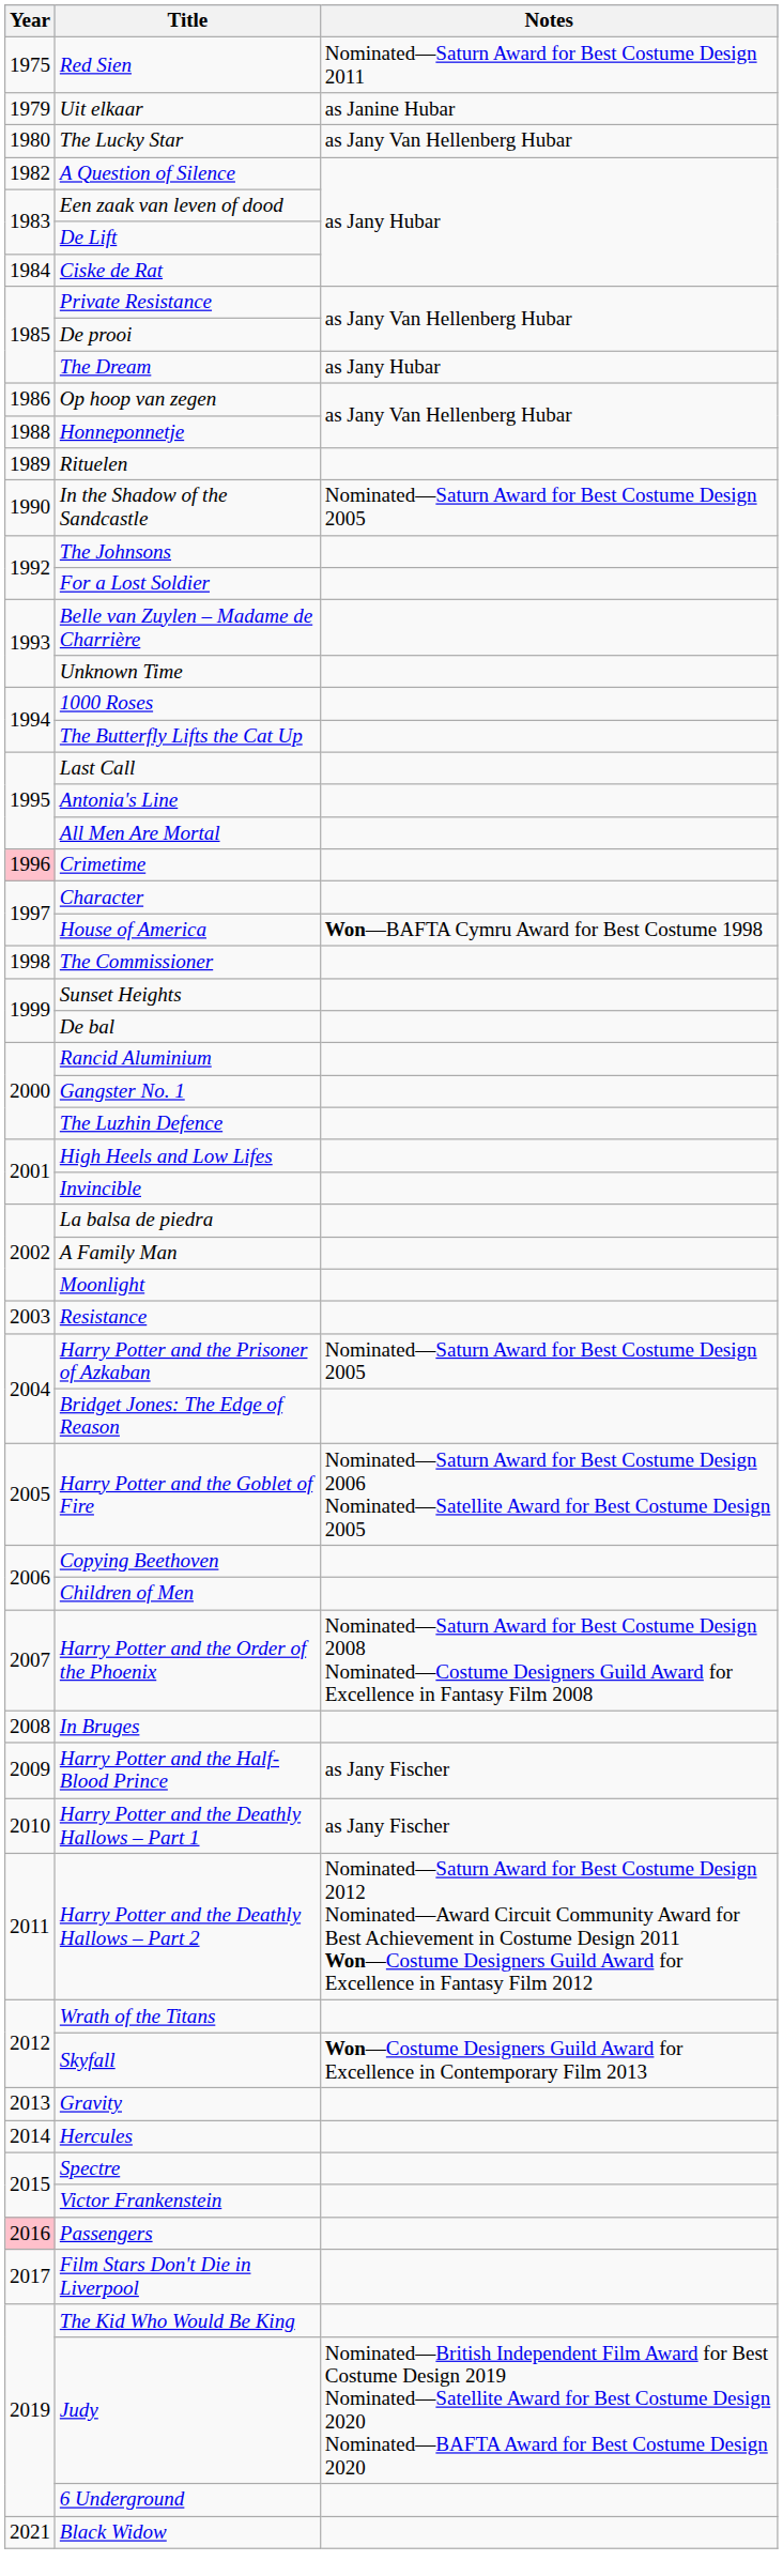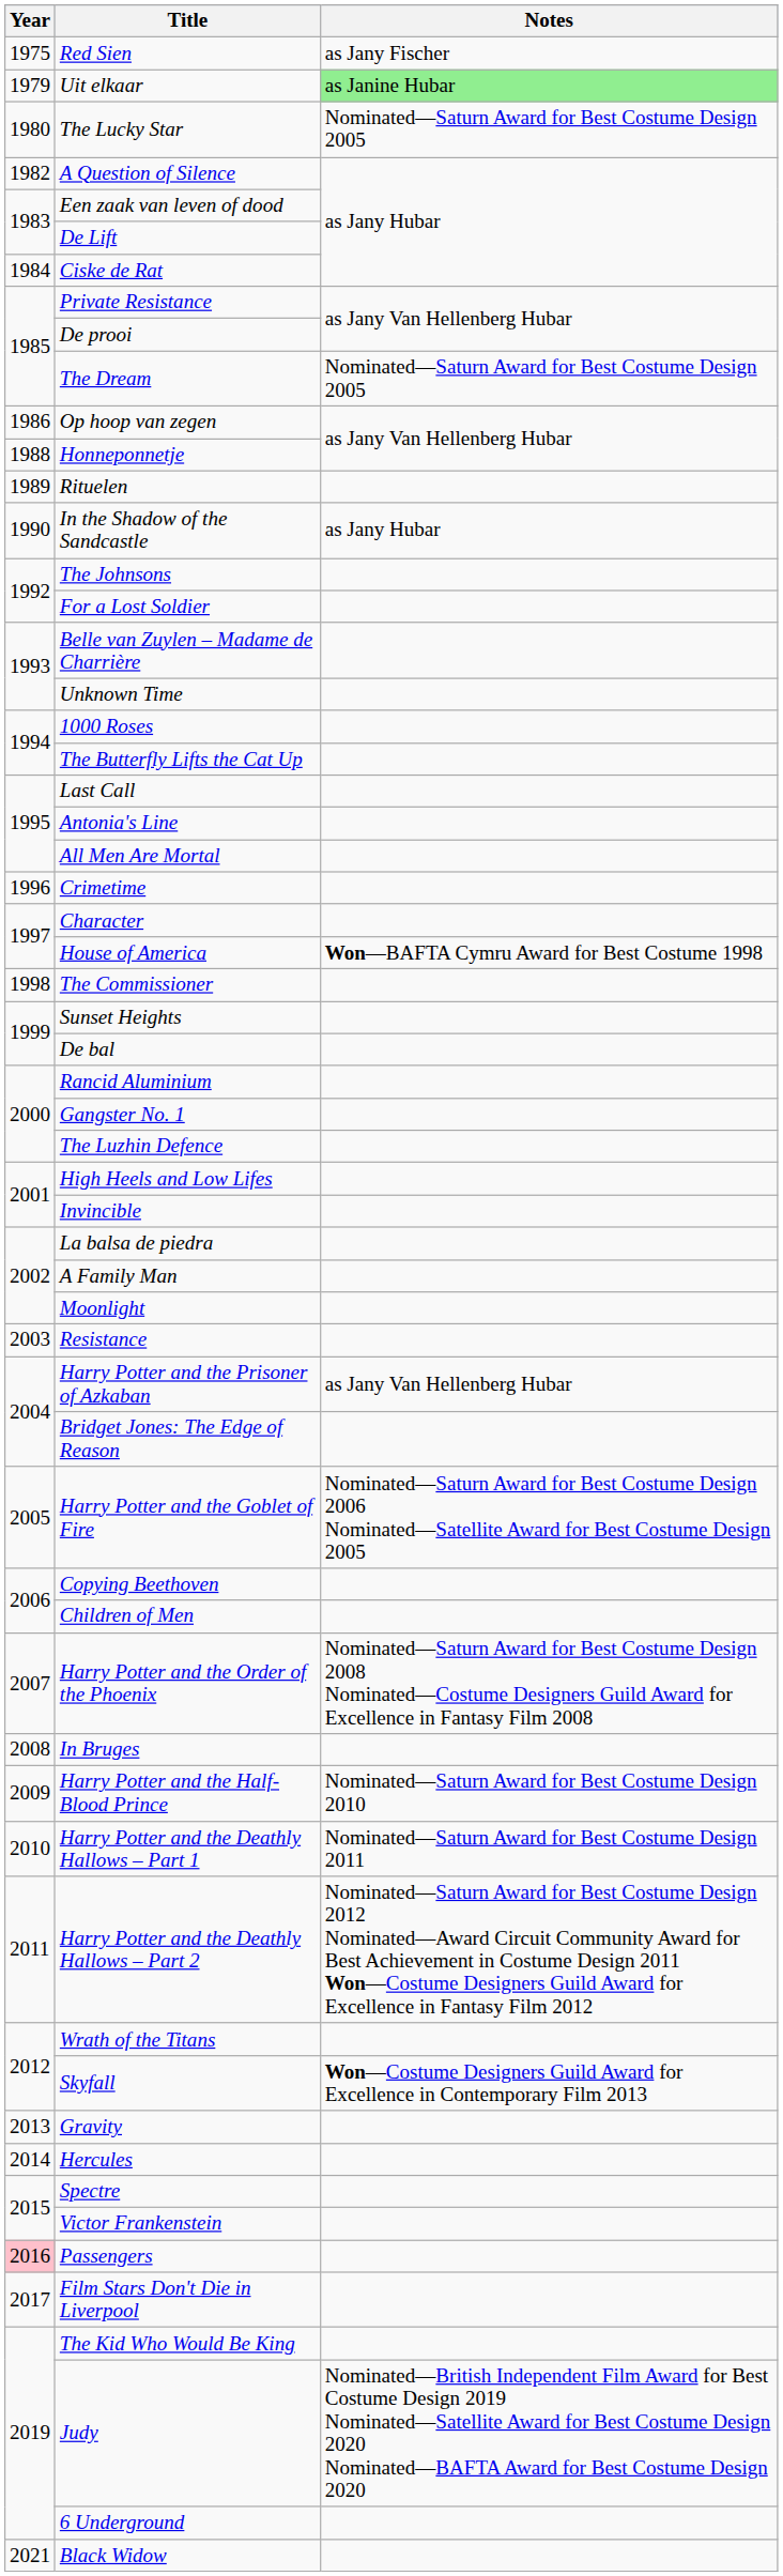Red Sien | Notes: Nominated—Saturn Award for Best Costume Design 2011 -> as Jany Fischer
Uit elkaar | Notes: no background -> lightgreen background
The Lucky Star | Notes: as Jany Van Hellenberg Hubar -> Nominated—Saturn Award for Best Costume Design 2005
The Dream | Notes: as Jany Hubar -> Nominated—Saturn Award for Best Costume Design 2005
In the Shadow of the Sandcastle | Notes: Nominated—Saturn Award for Best Costume Design 2005 -> as Jany Hubar
Crimetime | Year: pink background -> no background
Harry Potter and the Prisoner of Azkaban | Notes: Nominated—Saturn Award for Best Costume Design 2005 -> as Jany Van Hellenberg Hubar
Harry Potter and the Half-Blood Prince | Notes: as Jany Fischer -> Nominated—Saturn Award for Best Costume Design 2010
Harry Potter and the Deathly Hallows – Part 1 | Notes: as Jany Fischer -> Nominated—Saturn Award for Best Costume Design 2011
